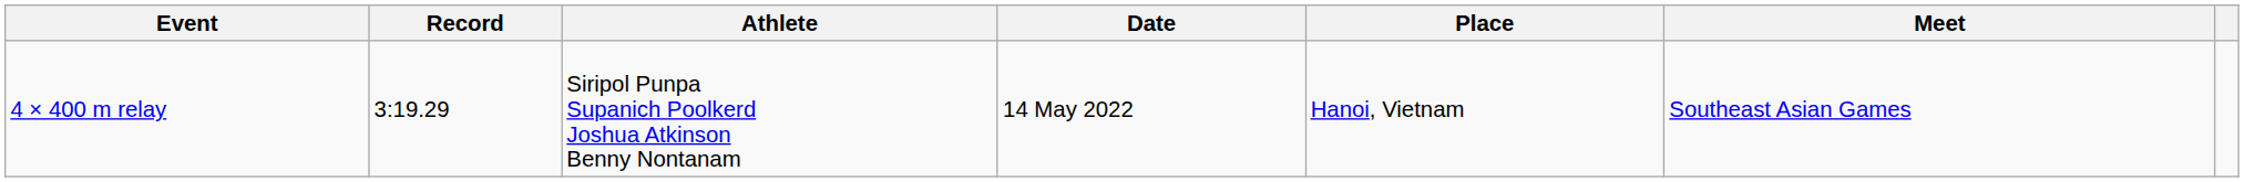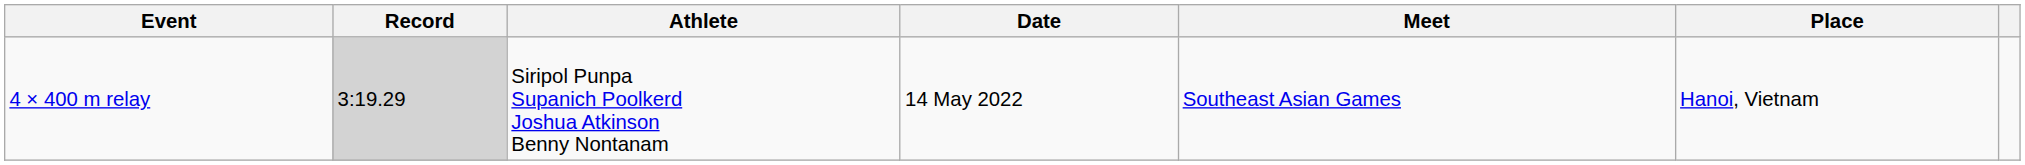columns swapped: Meet <-> Place
4 × 400 m relay | Record: no background -> lightgrey background
